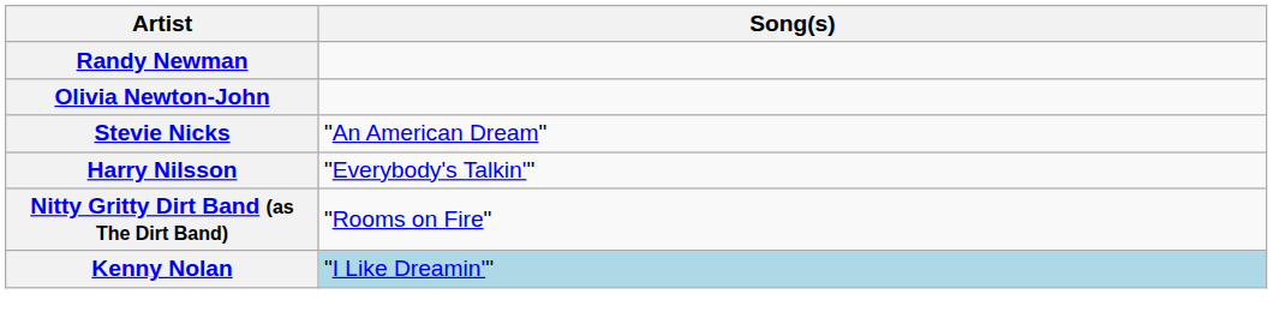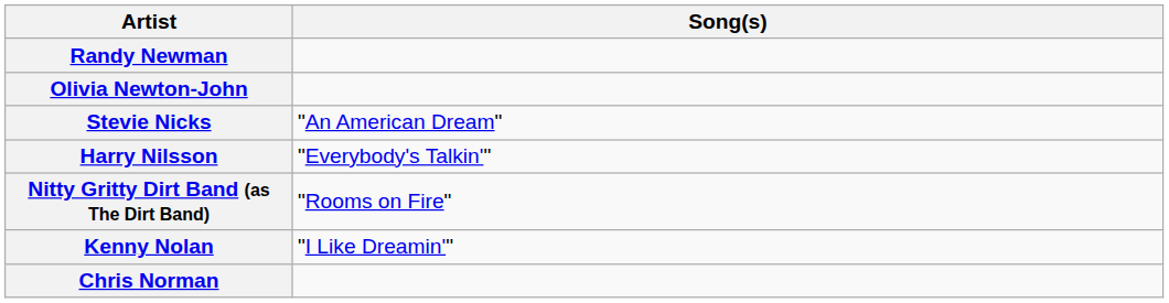Kenny Nolan | Song(s): lightblue background -> no background
+ row: Chris Norman
